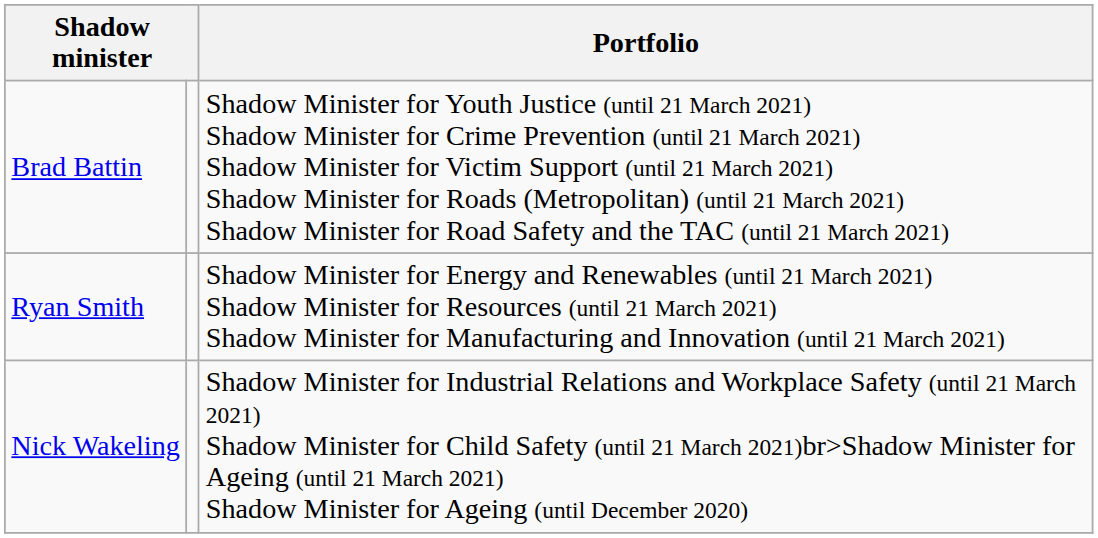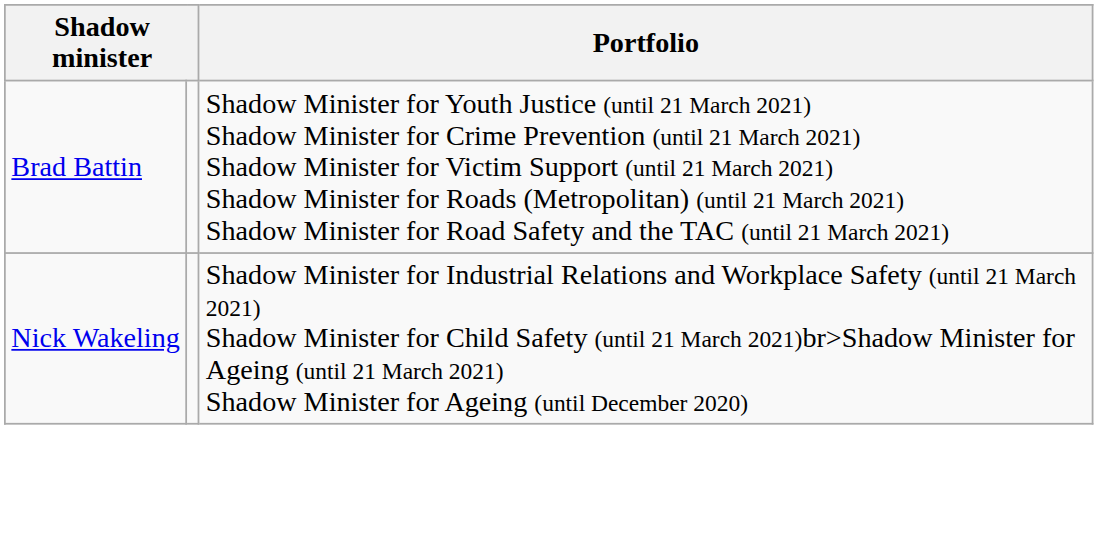- row: Ryan Smith | Shadow Minister for Energy and Renewables (until 21 March 2021) Shadow Minister for Resources (until 21 March 2021) Shadow Minister for Manufacturing and Innovation (until 21 March 2021)
